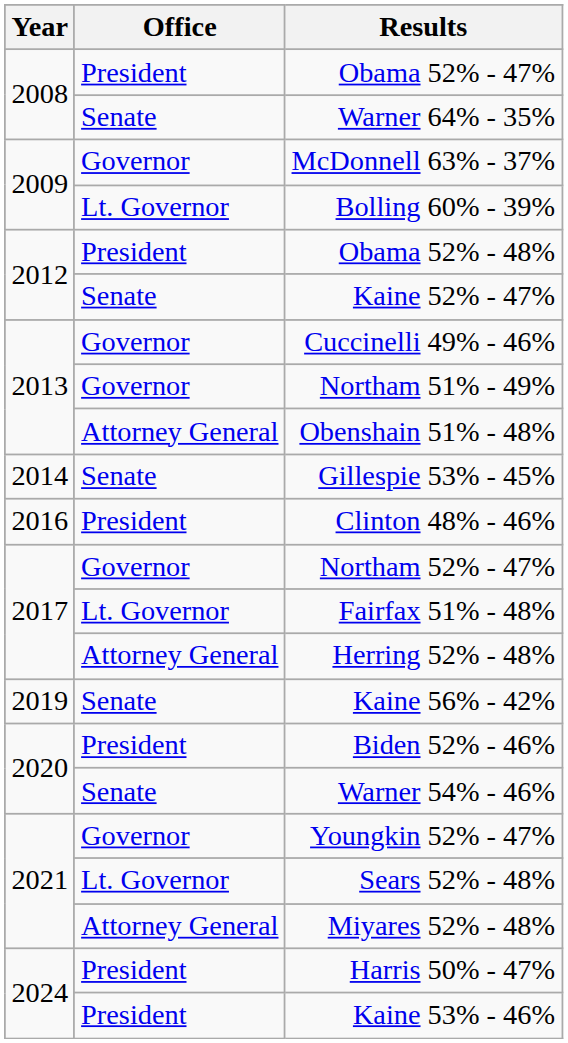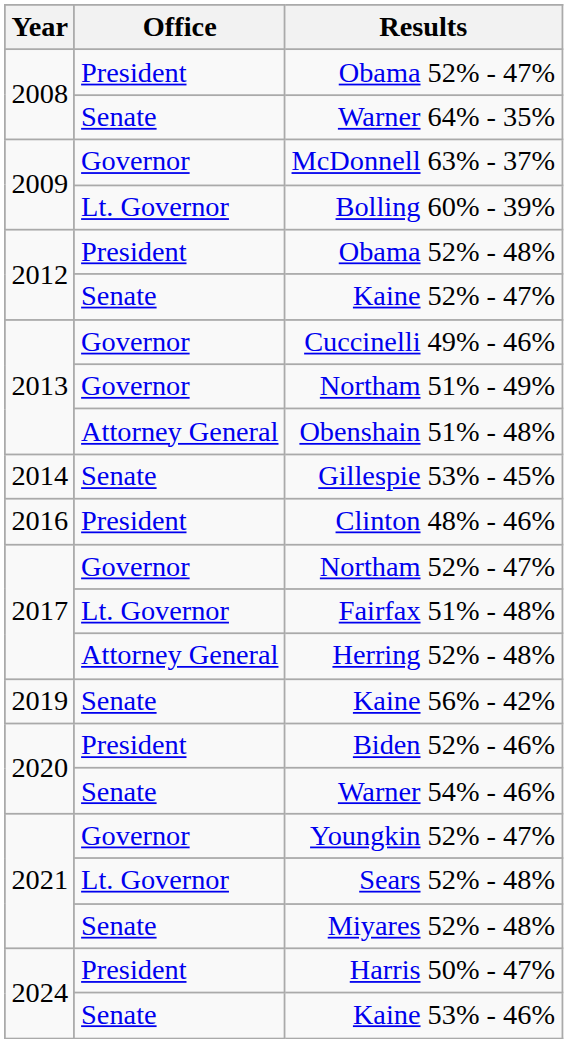Miyares 52% - 48% | Office: Attorney General -> Senate
Kaine 53% - 46% | Office: President -> Senate
